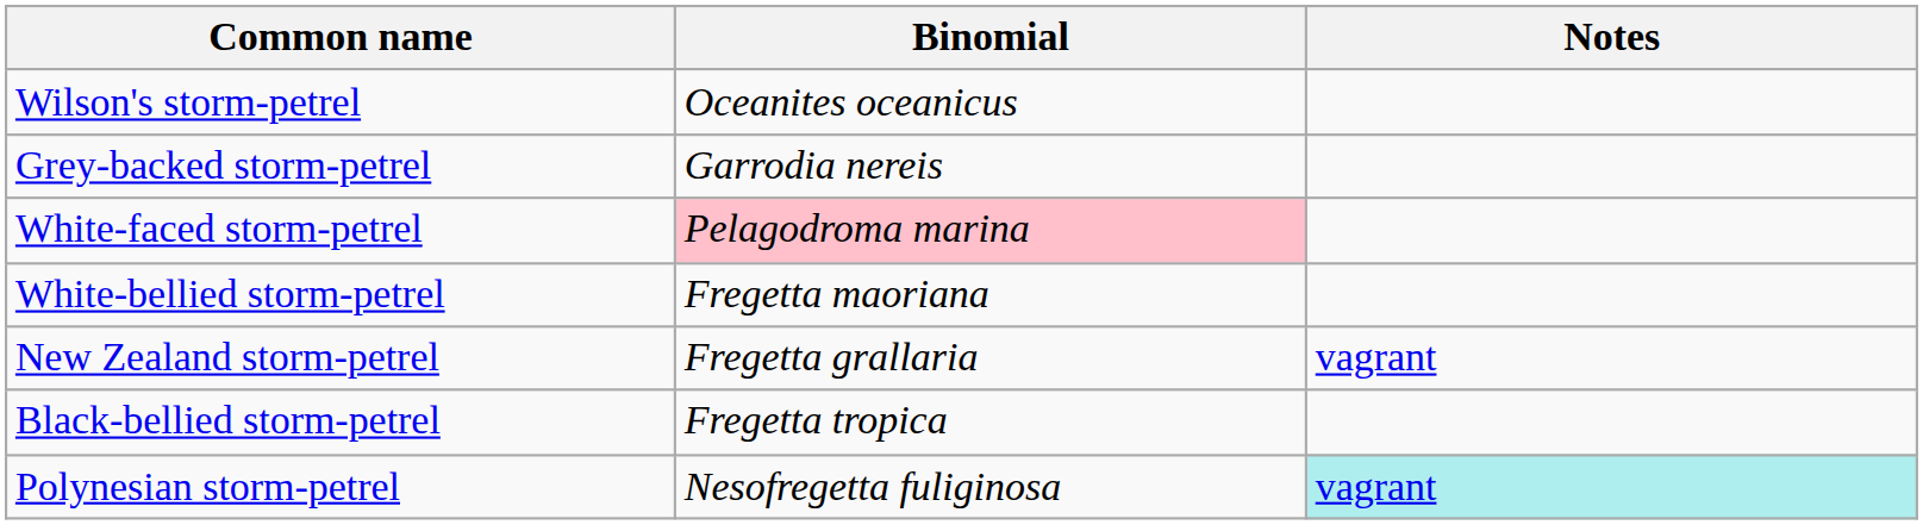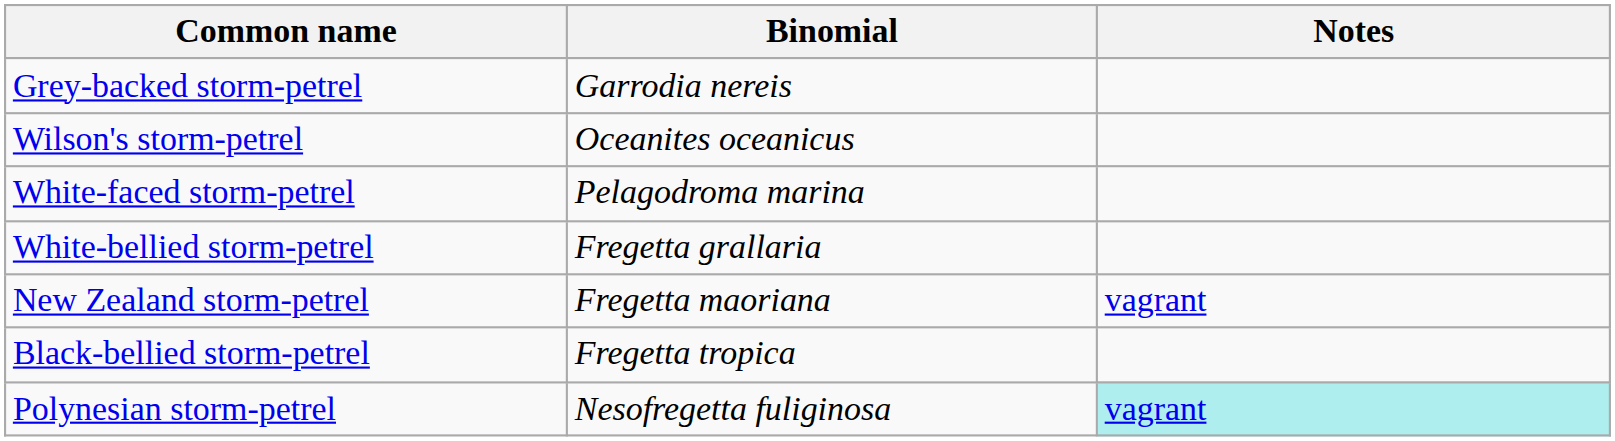rows swapped: Wilson's storm-petrel <-> Grey-backed storm-petrel
White-faced storm-petrel | Binomial: pink background -> no background
White-bellied storm-petrel | Binomial: Fregetta maoriana -> Fregetta grallaria
New Zealand storm-petrel | Binomial: Fregetta grallaria -> Fregetta maoriana
